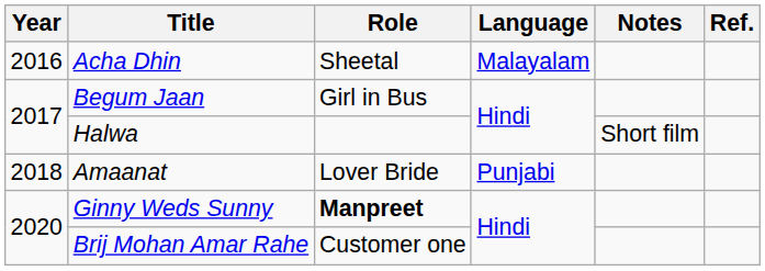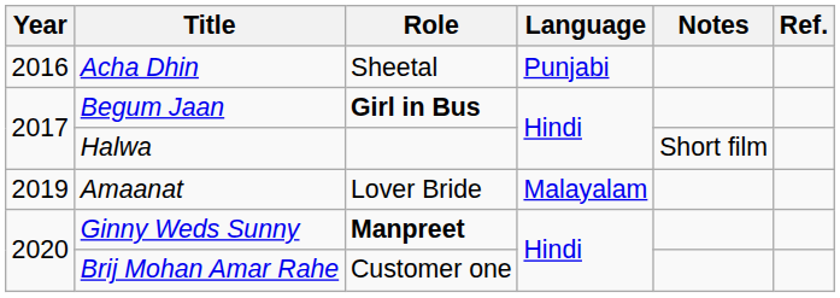Acha Dhin | Language: Malayalam -> Punjabi
Begum Jaan | Role: normal -> bold
Amaanat | Year: 2018 -> 2019
Amaanat | Language: Punjabi -> Malayalam
